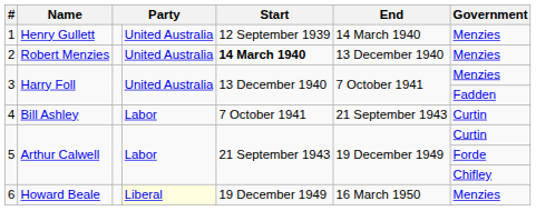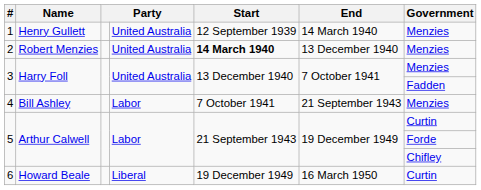4 | Government: Curtin -> Menzies
6 | column 4: lightyellow background -> no background
6 | Government: Menzies -> Curtin
